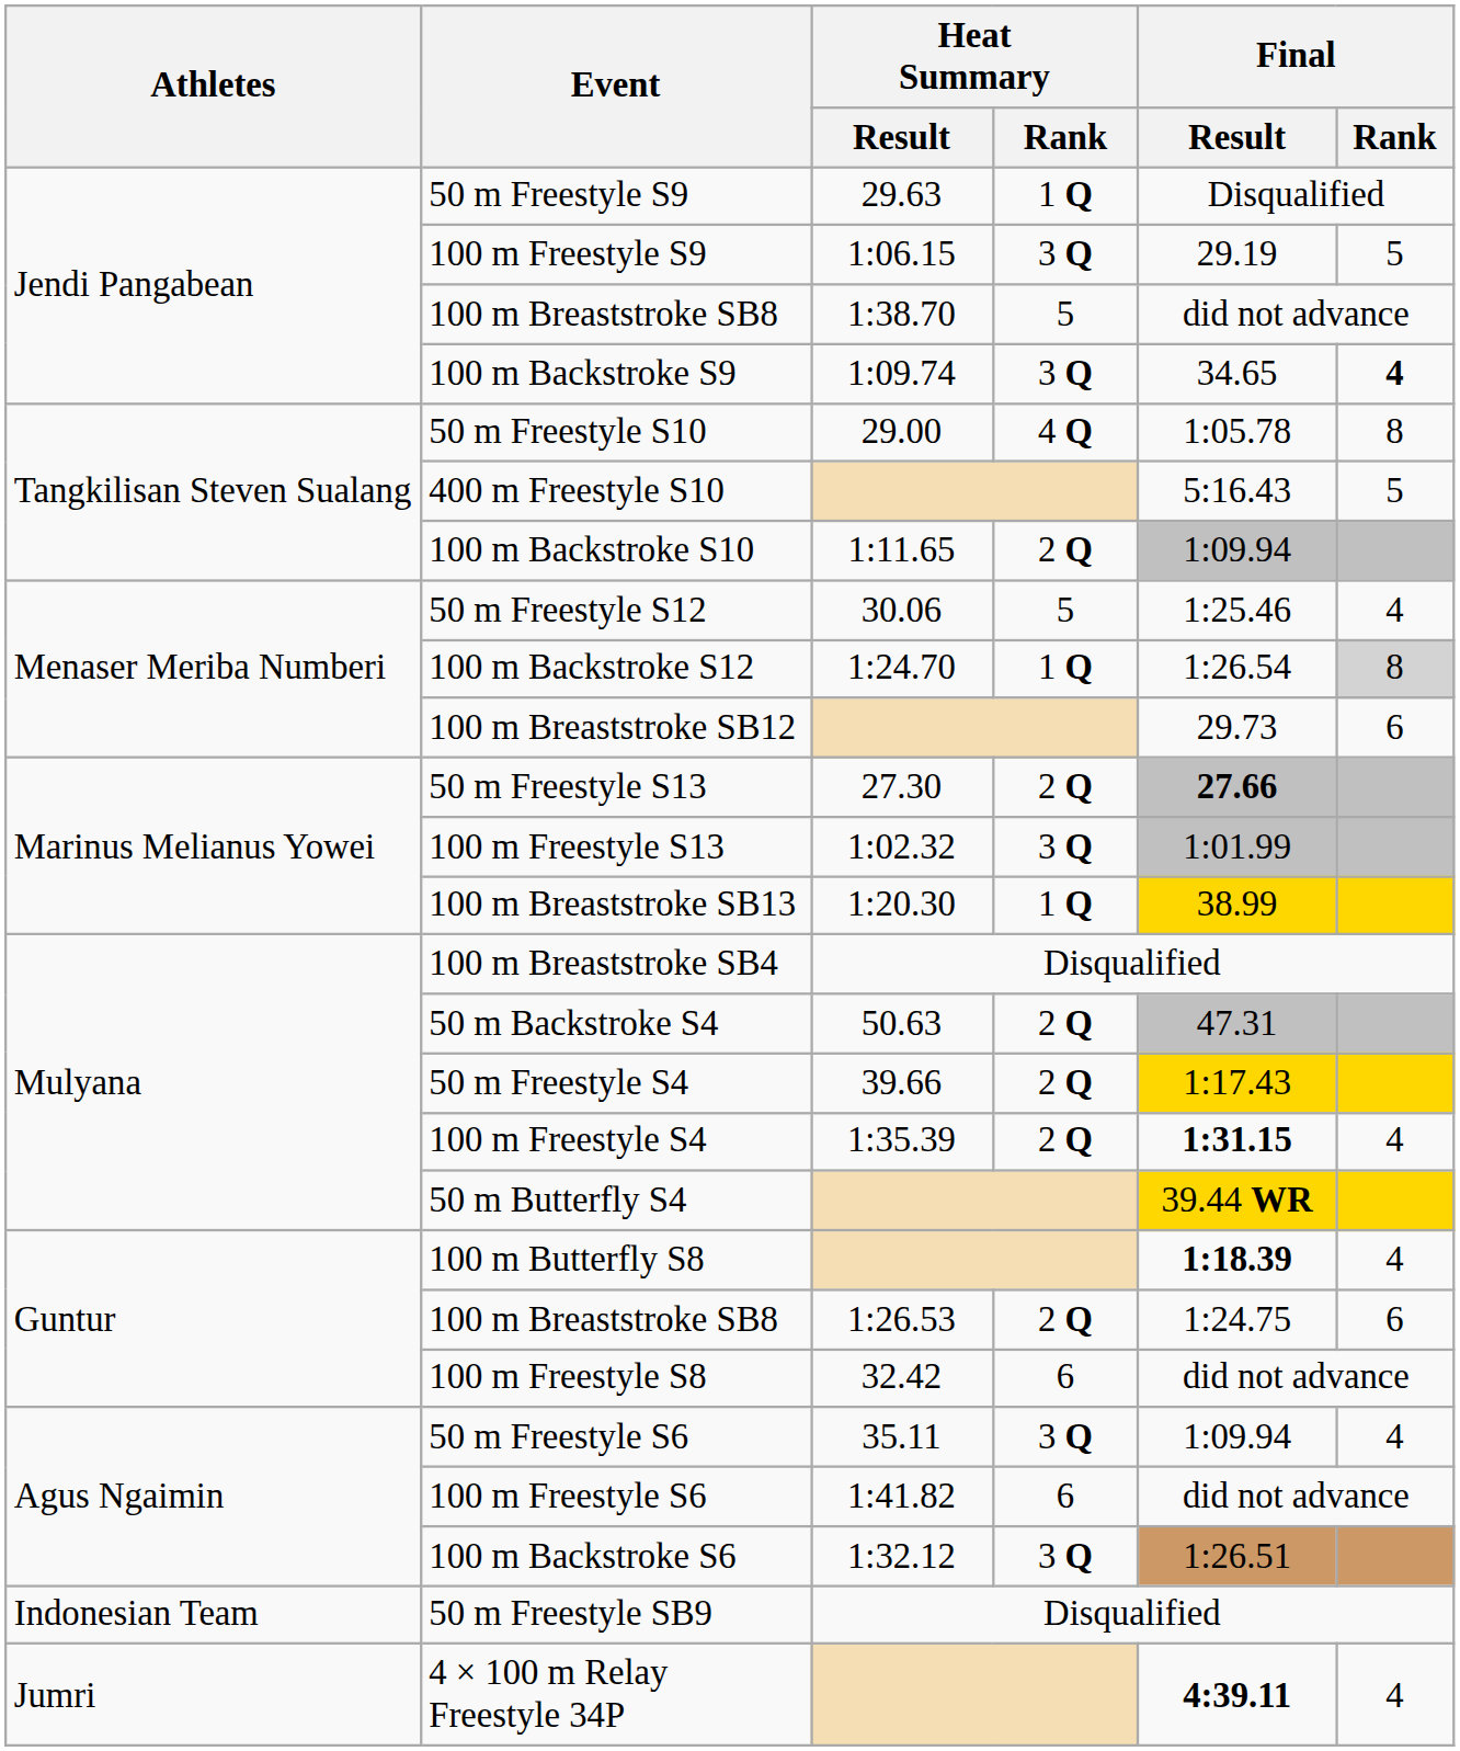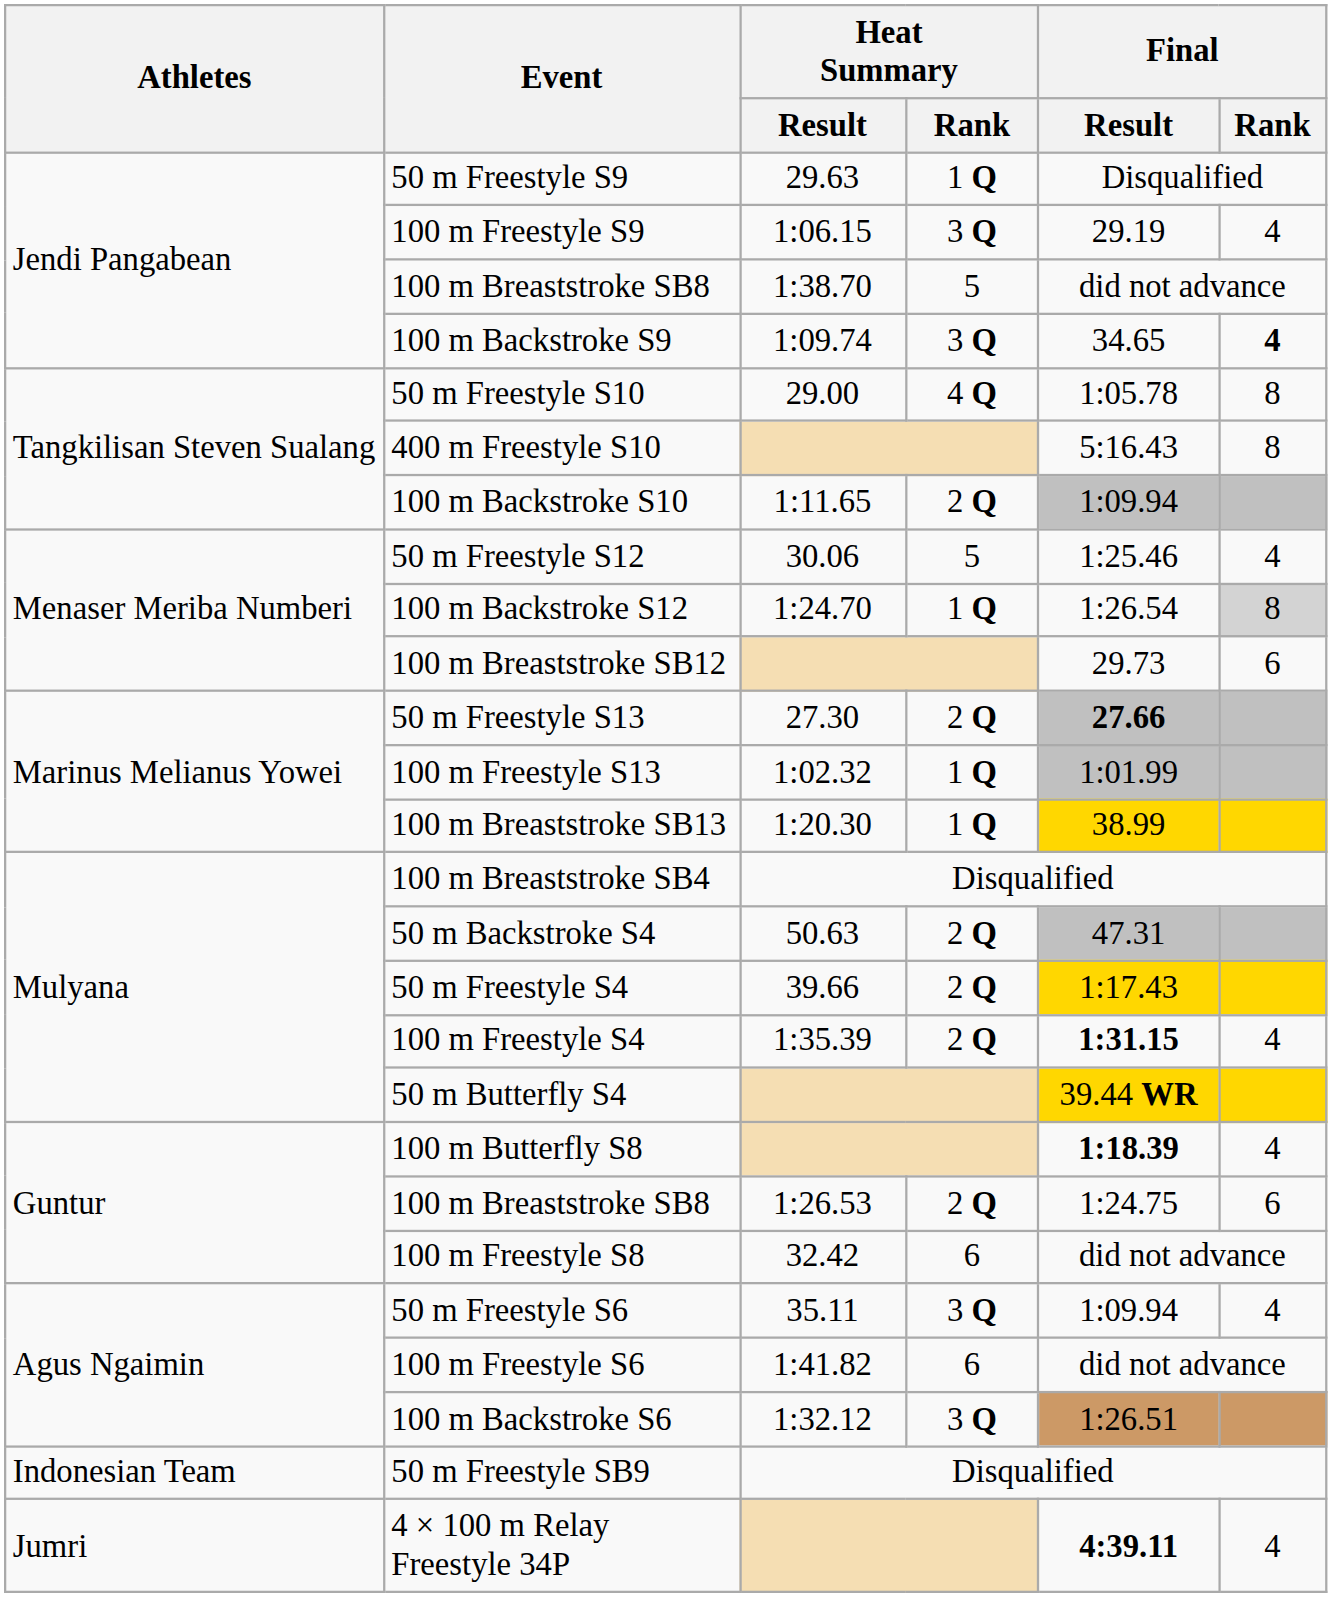100 m Freestyle S9 | Final / Rank: 5 -> 4
400 m Freestyle S10 | Final / Rank: 5 -> 8
100 m Freestyle S13 | Heat Summary / Rank: 3 Q -> 1 Q
